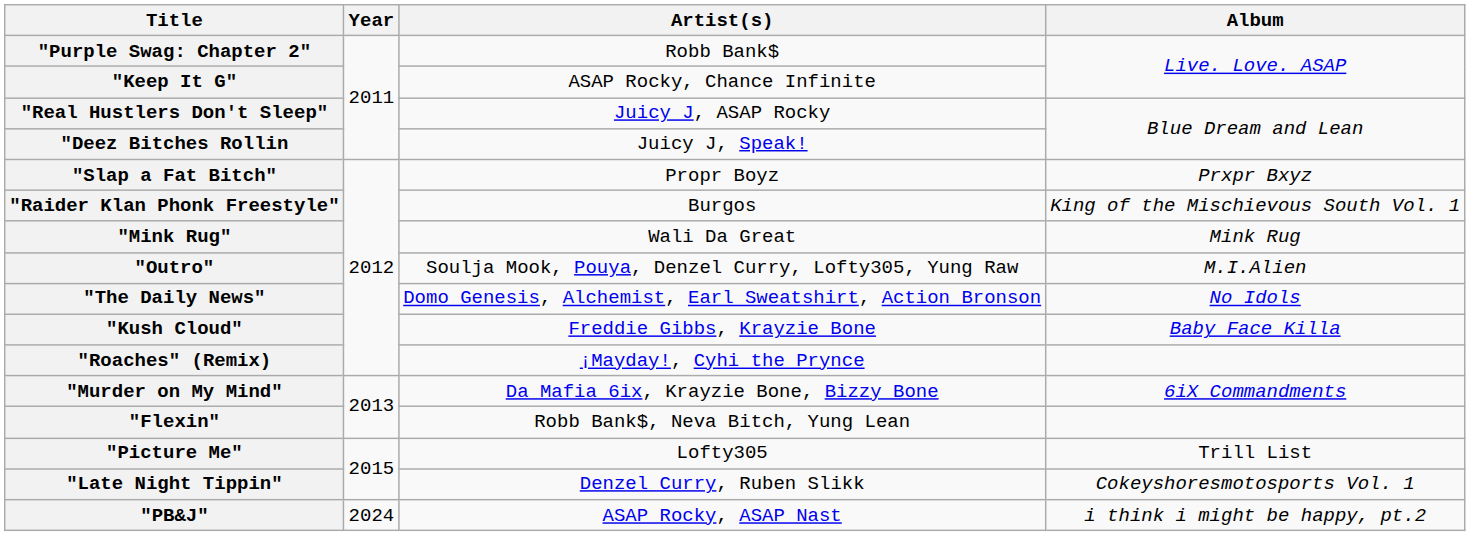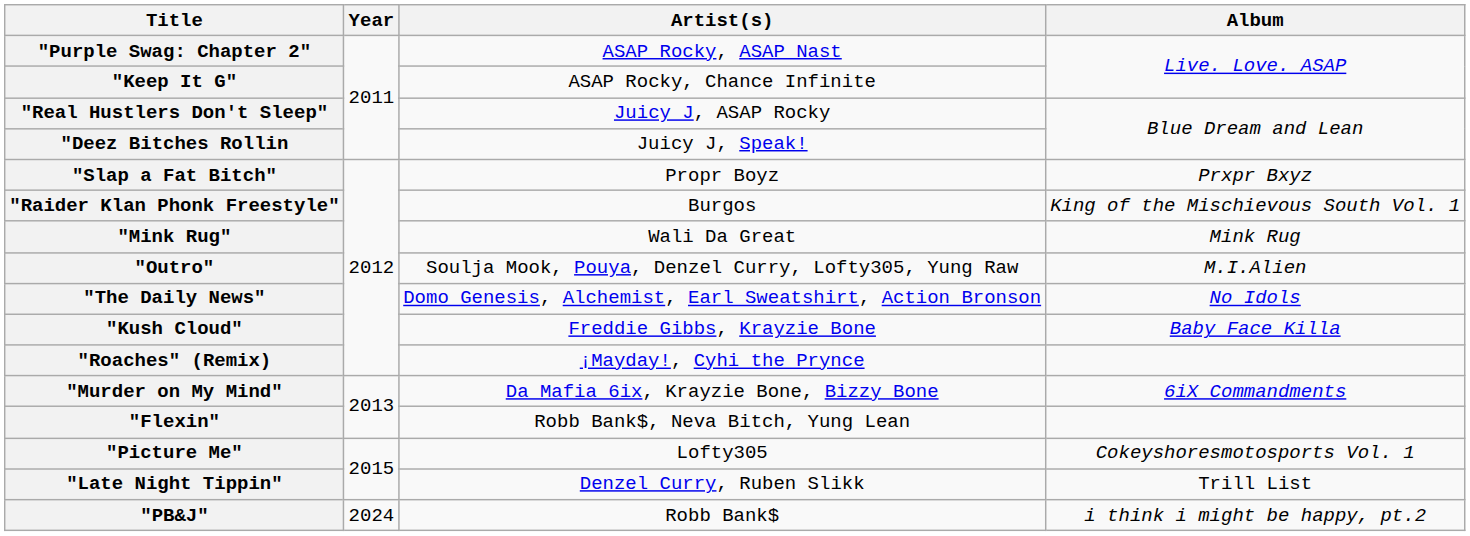"Purple Swag: Chapter 2" | Artist(s): Robb Bank$ -> ASAP Rocky, ASAP Nast
"Picture Me" | Album: Trill List -> Cokeyshoresmotosports Vol. 1
"Late Night Tippin" | Album: Cokeyshoresmotosports Vol. 1 -> Trill List
"PB&J" | Artist(s): ASAP Rocky, ASAP Nast -> Robb Bank$
